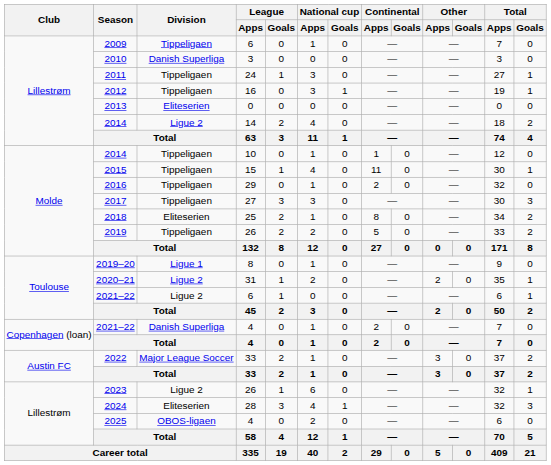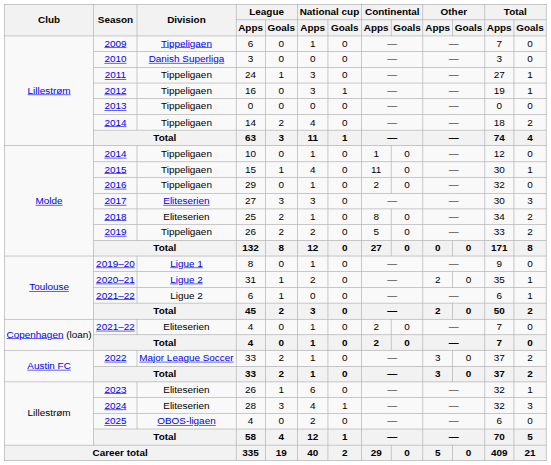2013 | Division: Eliteserien -> Tippeligaen
2014 / 14 | Division: Ligue 2 -> Tippeligaen
2017 | Division: Tippeligaen -> Eliteserien
2021–22 / 4 | Division: Danish Superliga -> Eliteserien
2023 | Division: Ligue 2 -> Eliteserien
